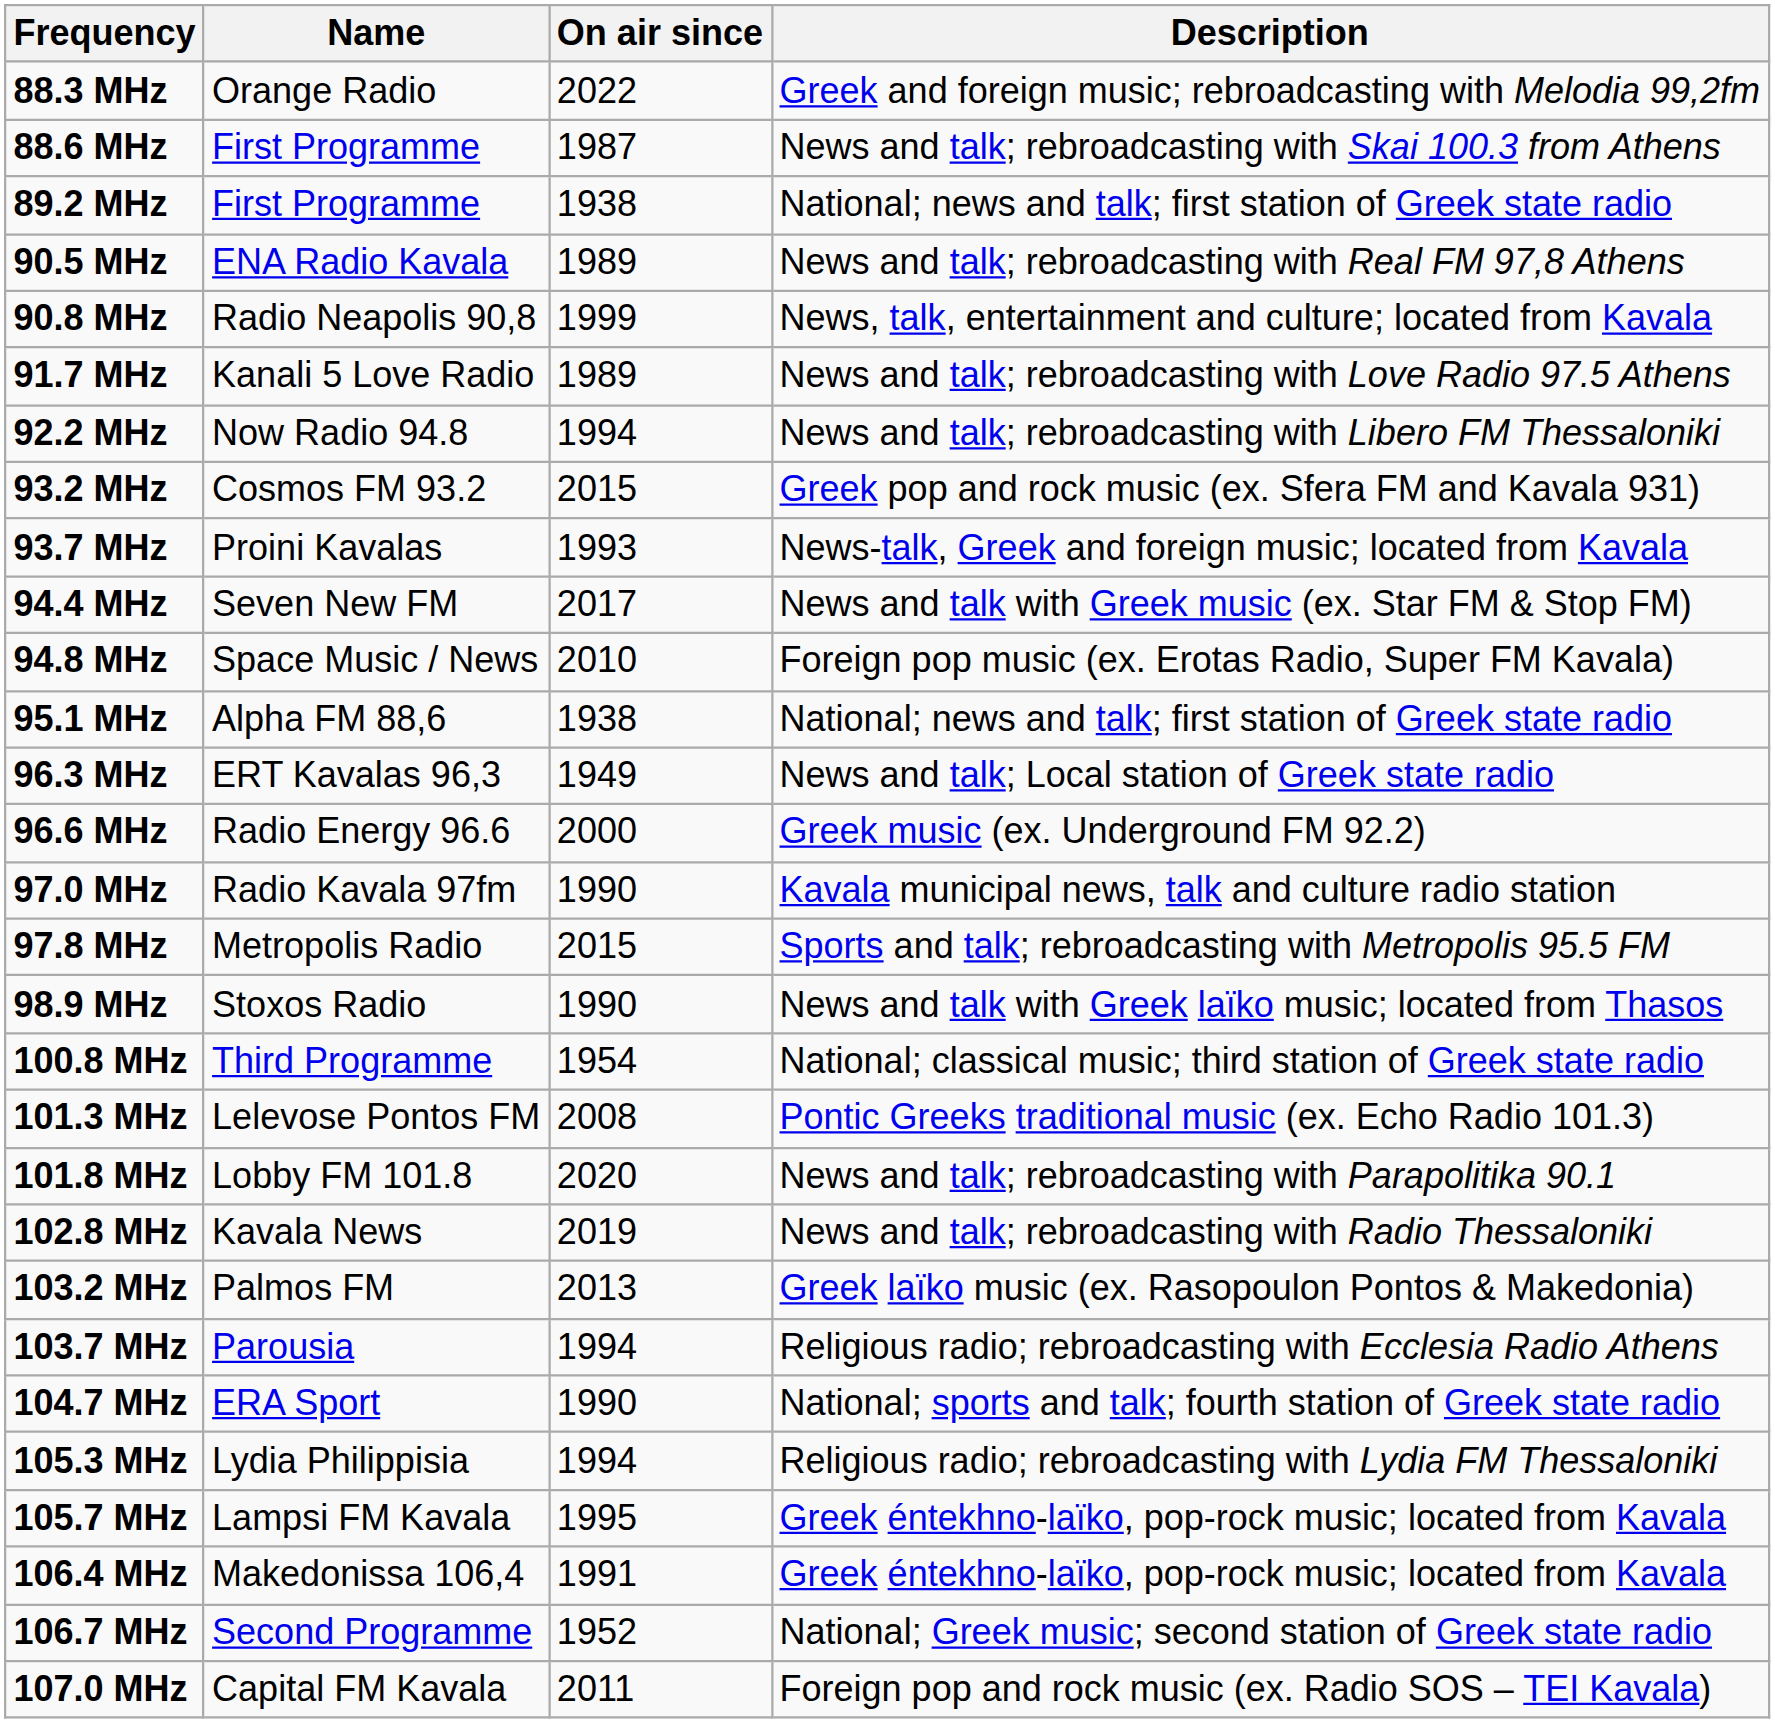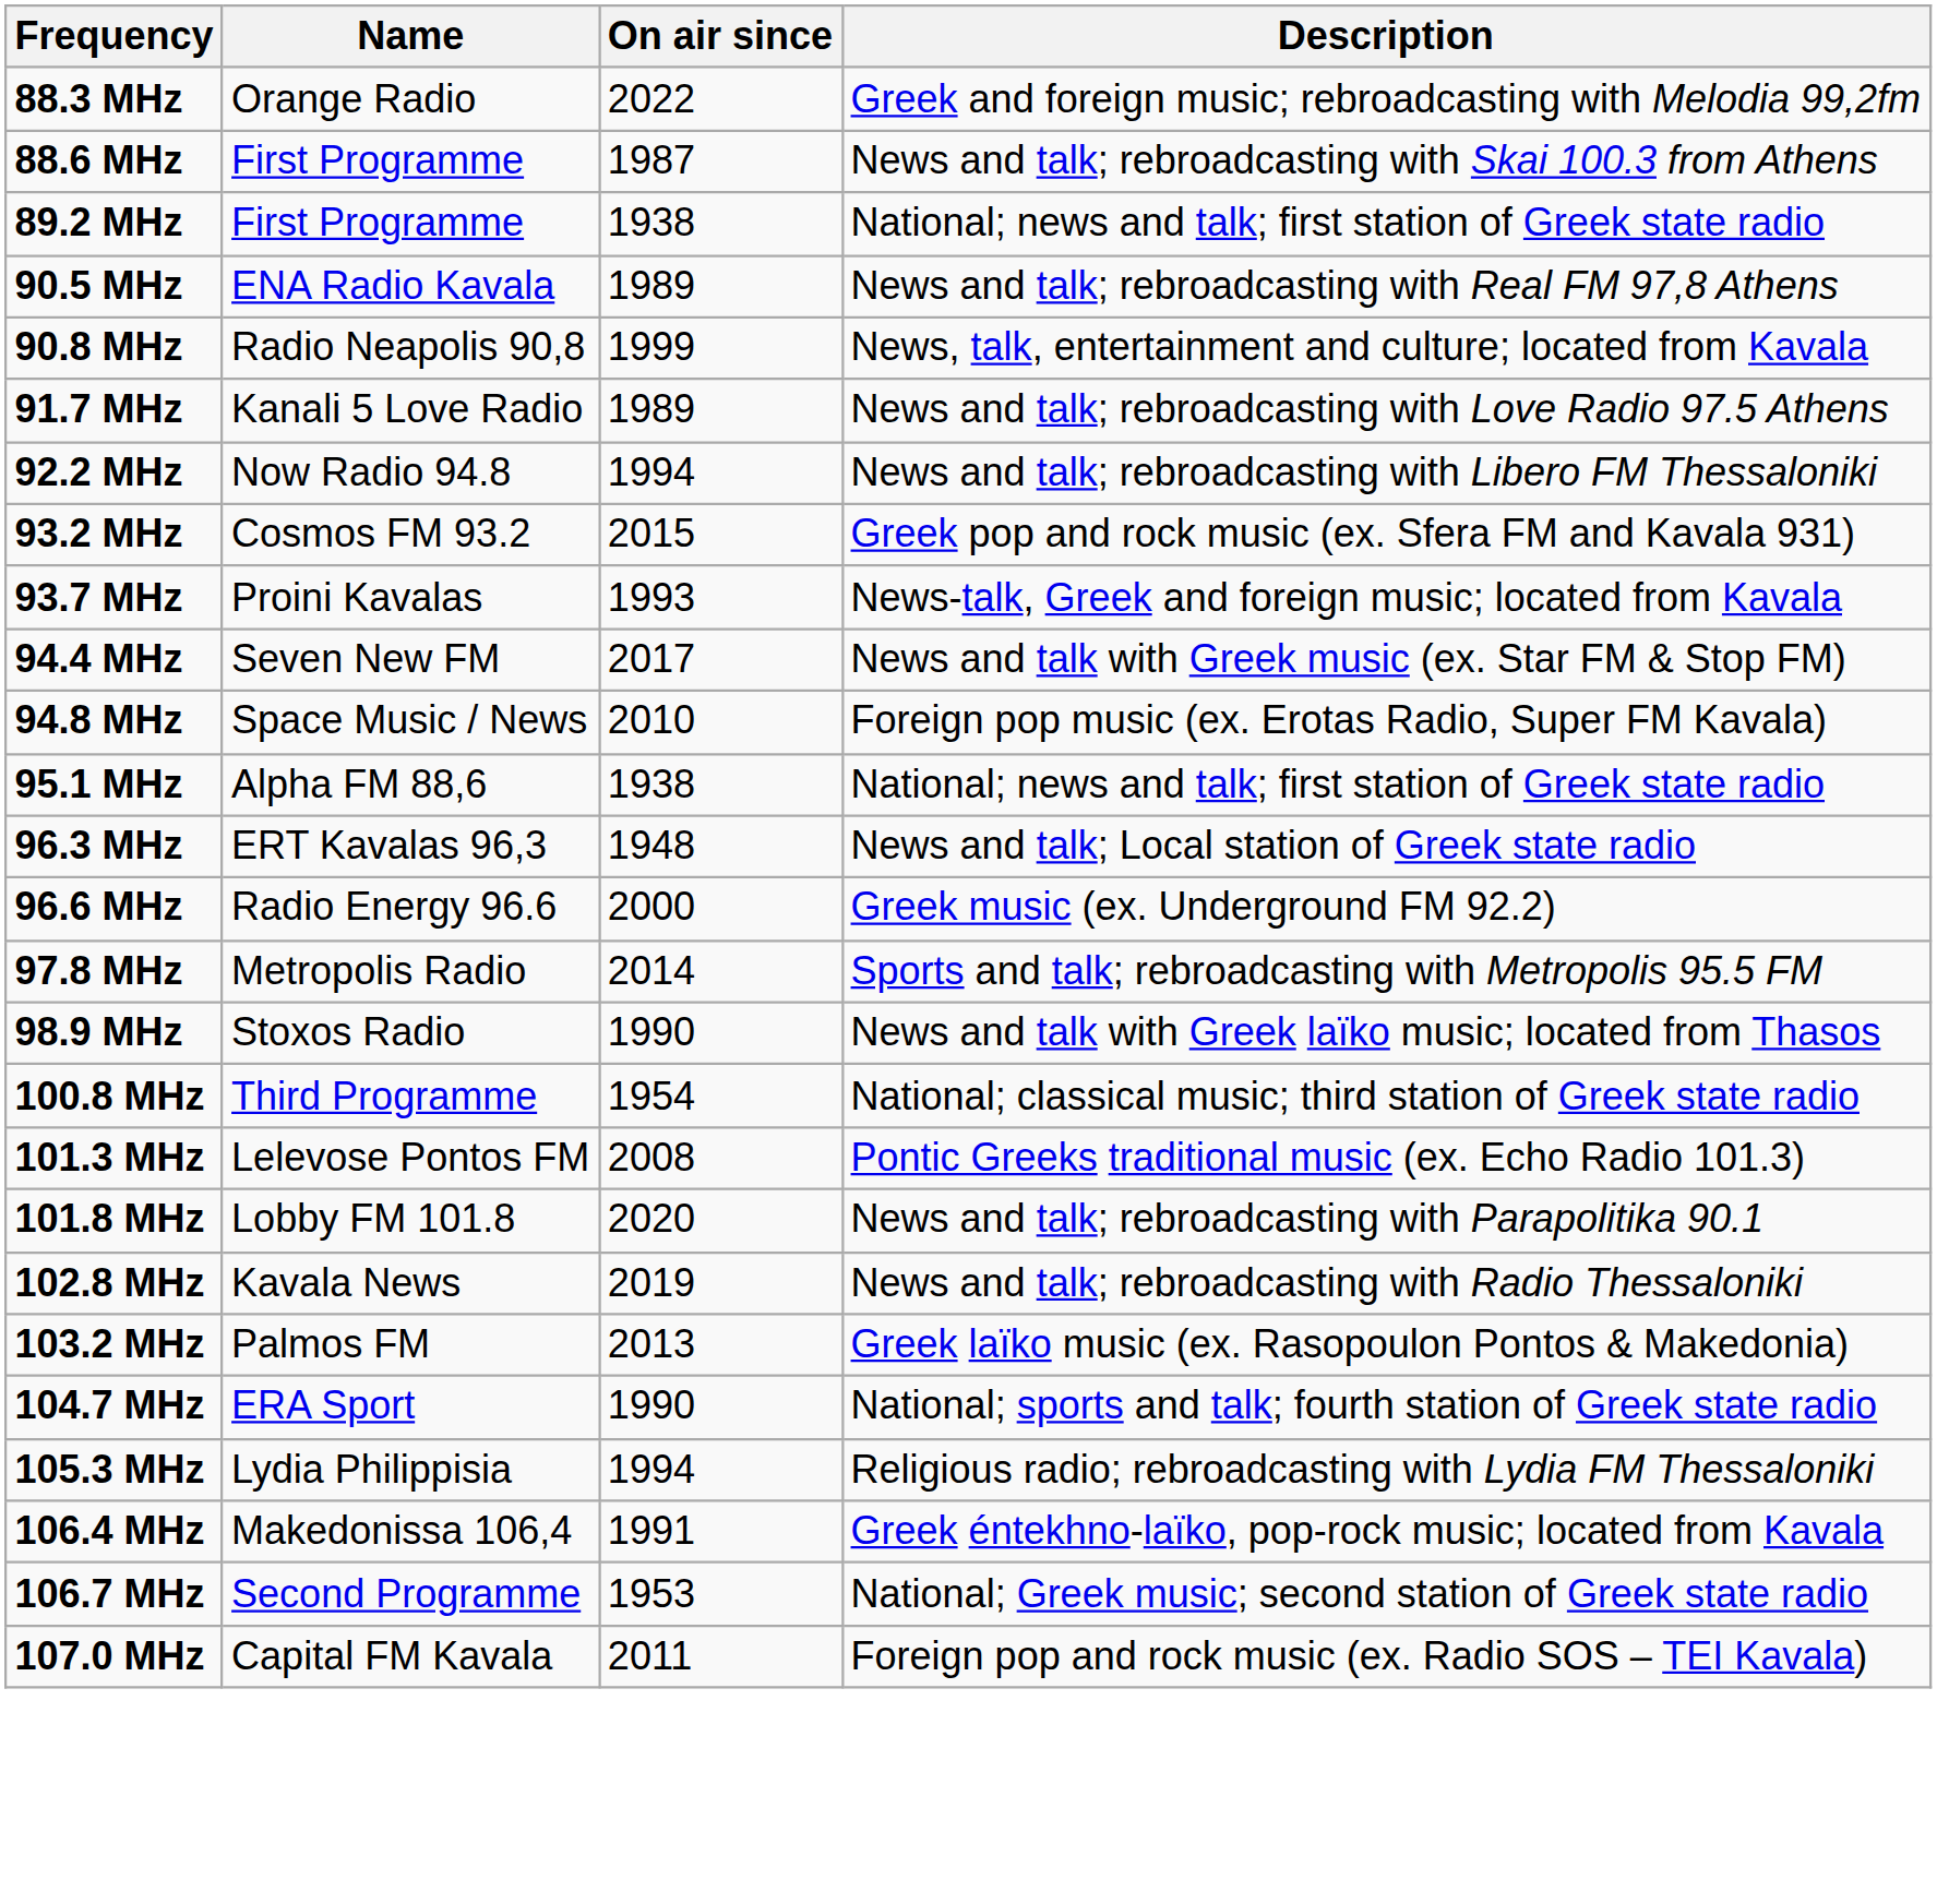96.3 MHz | On air since: 1949 -> 1948
- row: 97.0 MHz | Radio Kavala 97fm | 1990 | Kavala municipal news, talk and culture radio station
97.8 MHz | On air since: 2015 -> 2014
- row: 103.7 MHz | Parousia | 1994 | Religious radio; rebroadcasting with Ecclesia Radio Athens
- row: 105.7 MHz | Lampsi FM Kavala | 1995 | Greek éntekhno-laïko, pop-rock music; located from Kavala
106.7 MHz | On air since: 1952 -> 1953
